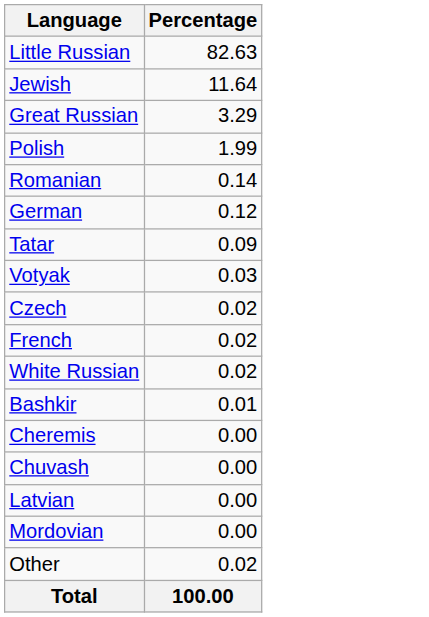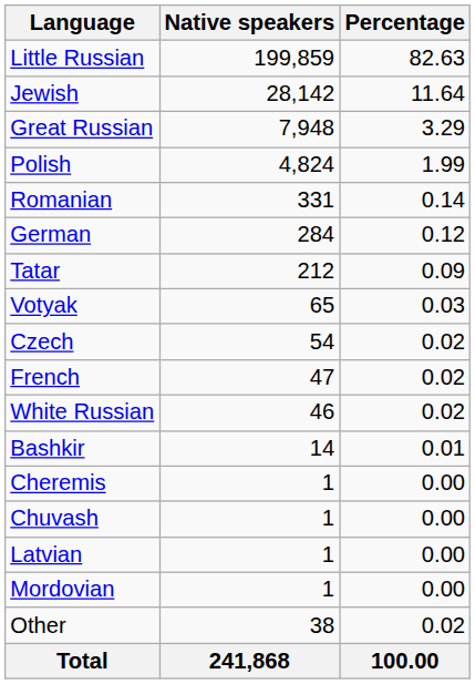+ column: Native speakers | 199,859 | 28,142 | 7,948 | 4,824 | 331 | 284 | 212 | 65 | 54 | 47 | 46 | 14 | 1 | 1 | 1 | 1 | 38 | 241,868
